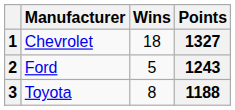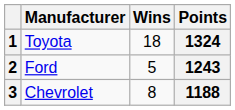1 | Manufacturer: Chevrolet -> Toyota
1 | Points: 1327 -> 1324
3 | Manufacturer: Toyota -> Chevrolet
